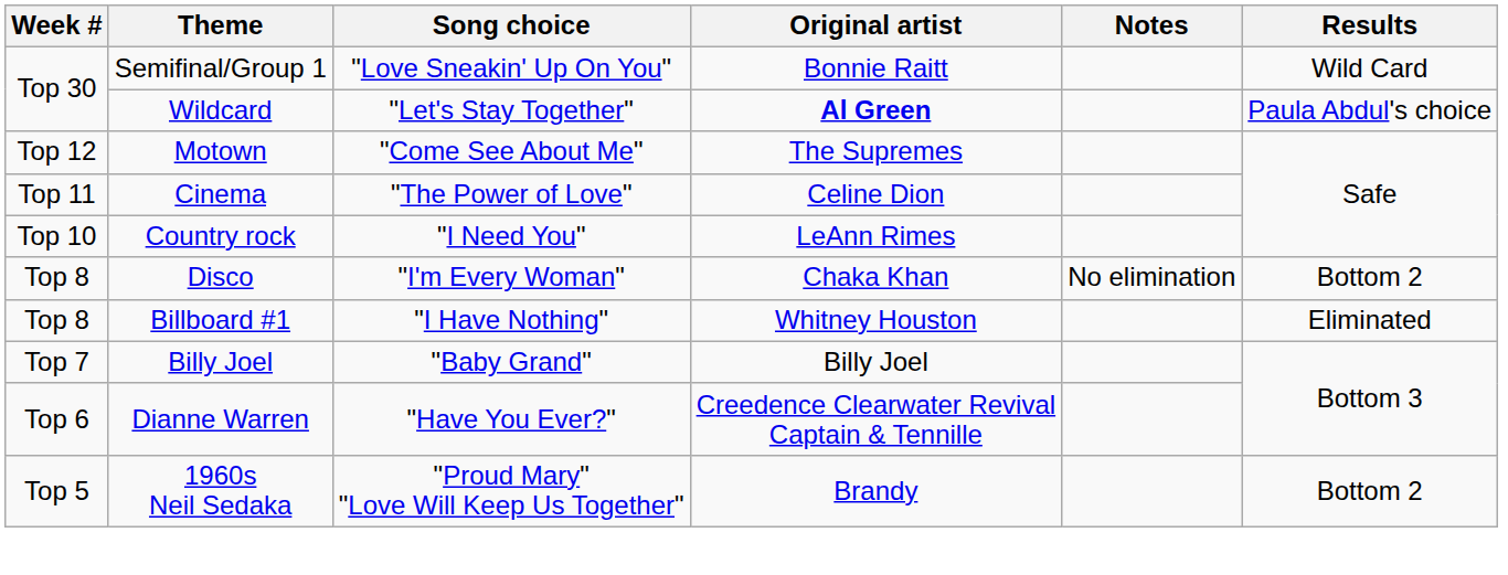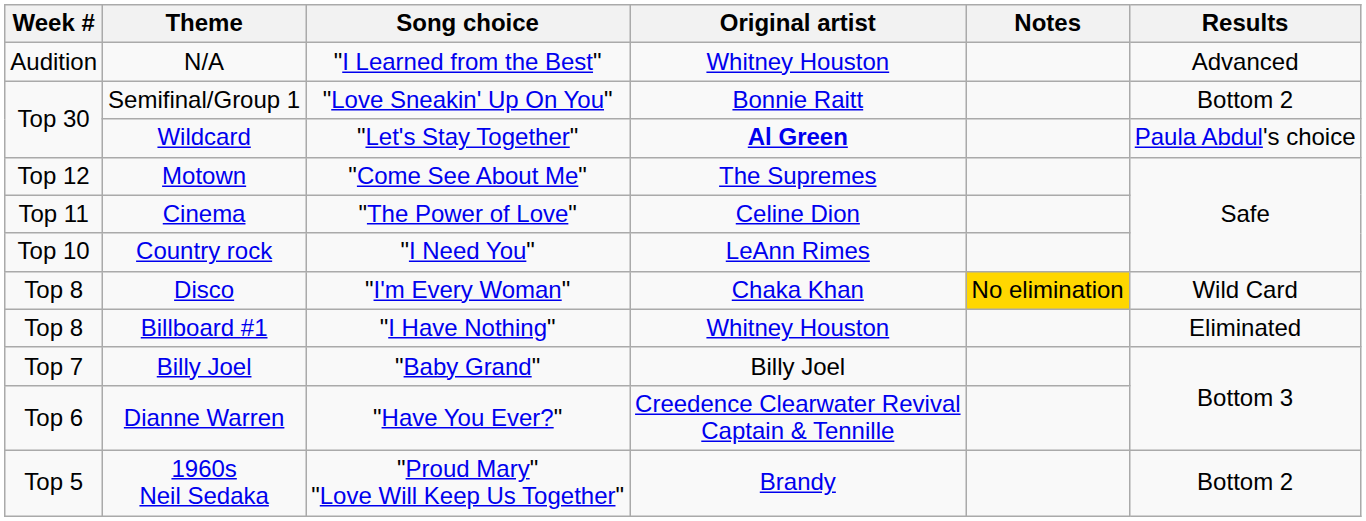+ row: Audition | N/A | "I Learned from the Best" | Whitney Houston | Advanced
Semifinal/Group 1 | Results: Wild Card -> Bottom 2
Disco | Notes: no background -> gold background
Disco | Results: Bottom 2 -> Wild Card
